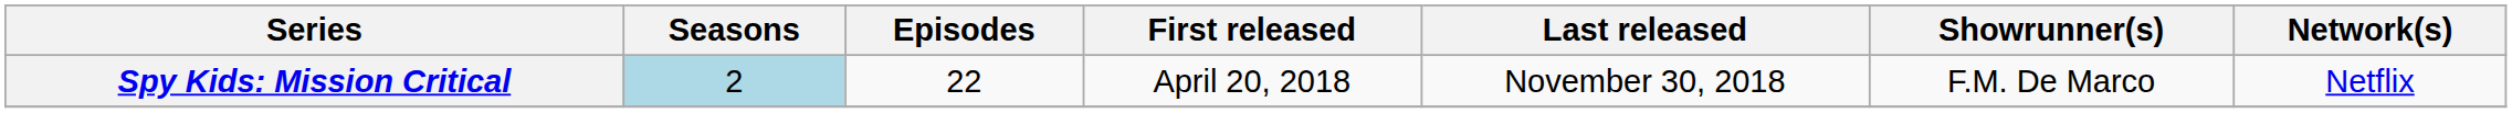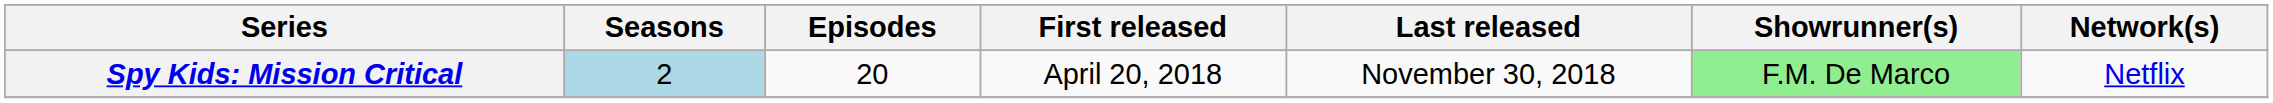Spy Kids: Mission Critical | Episodes: 22 -> 20
Spy Kids: Mission Critical | Showrunner(s): no background -> lightgreen background
